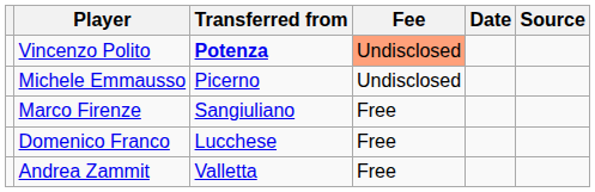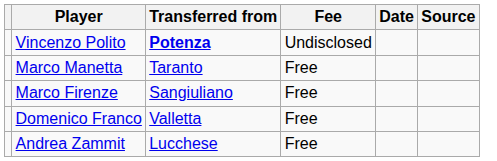Vincenzo Polito | Fee: lightsalmon background -> no background
- row: Michele Emmausso | Picerno | Undisclosed
+ row: Marco Manetta | Taranto | Free
Domenico Franco | Transferred from: Lucchese -> Valletta
Andrea Zammit | Transferred from: Valletta -> Lucchese
